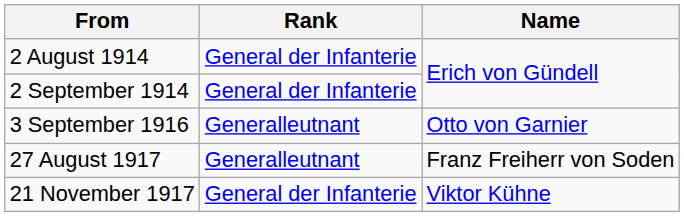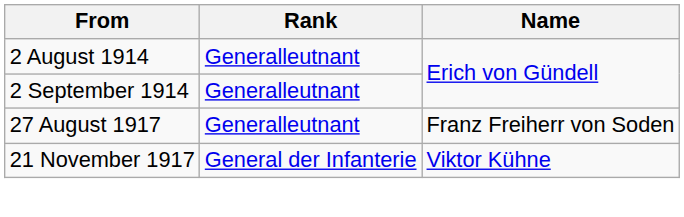2 August 1914 | Rank: General der Infanterie -> Generalleutnant
2 September 1914 | Rank: General der Infanterie -> Generalleutnant
- row: 3 September 1916 | Generalleutnant | Otto von Garnier
